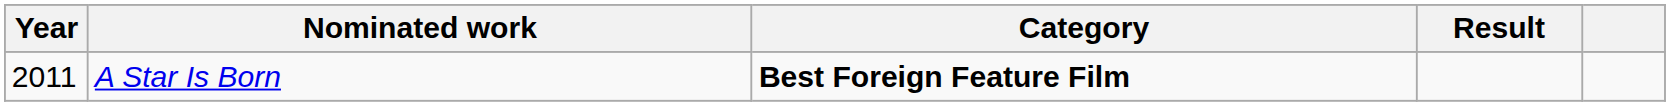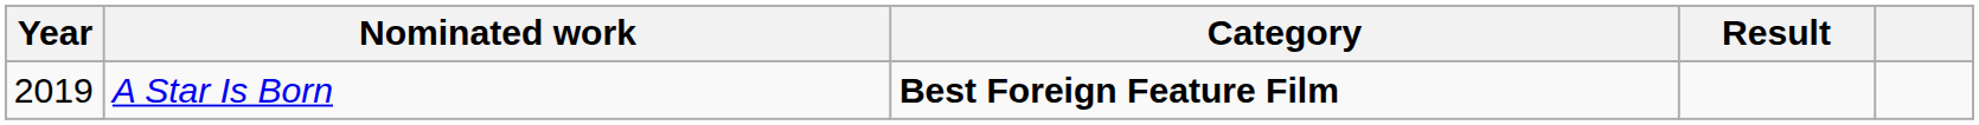A Star Is Born | Year: 2011 -> 2019
